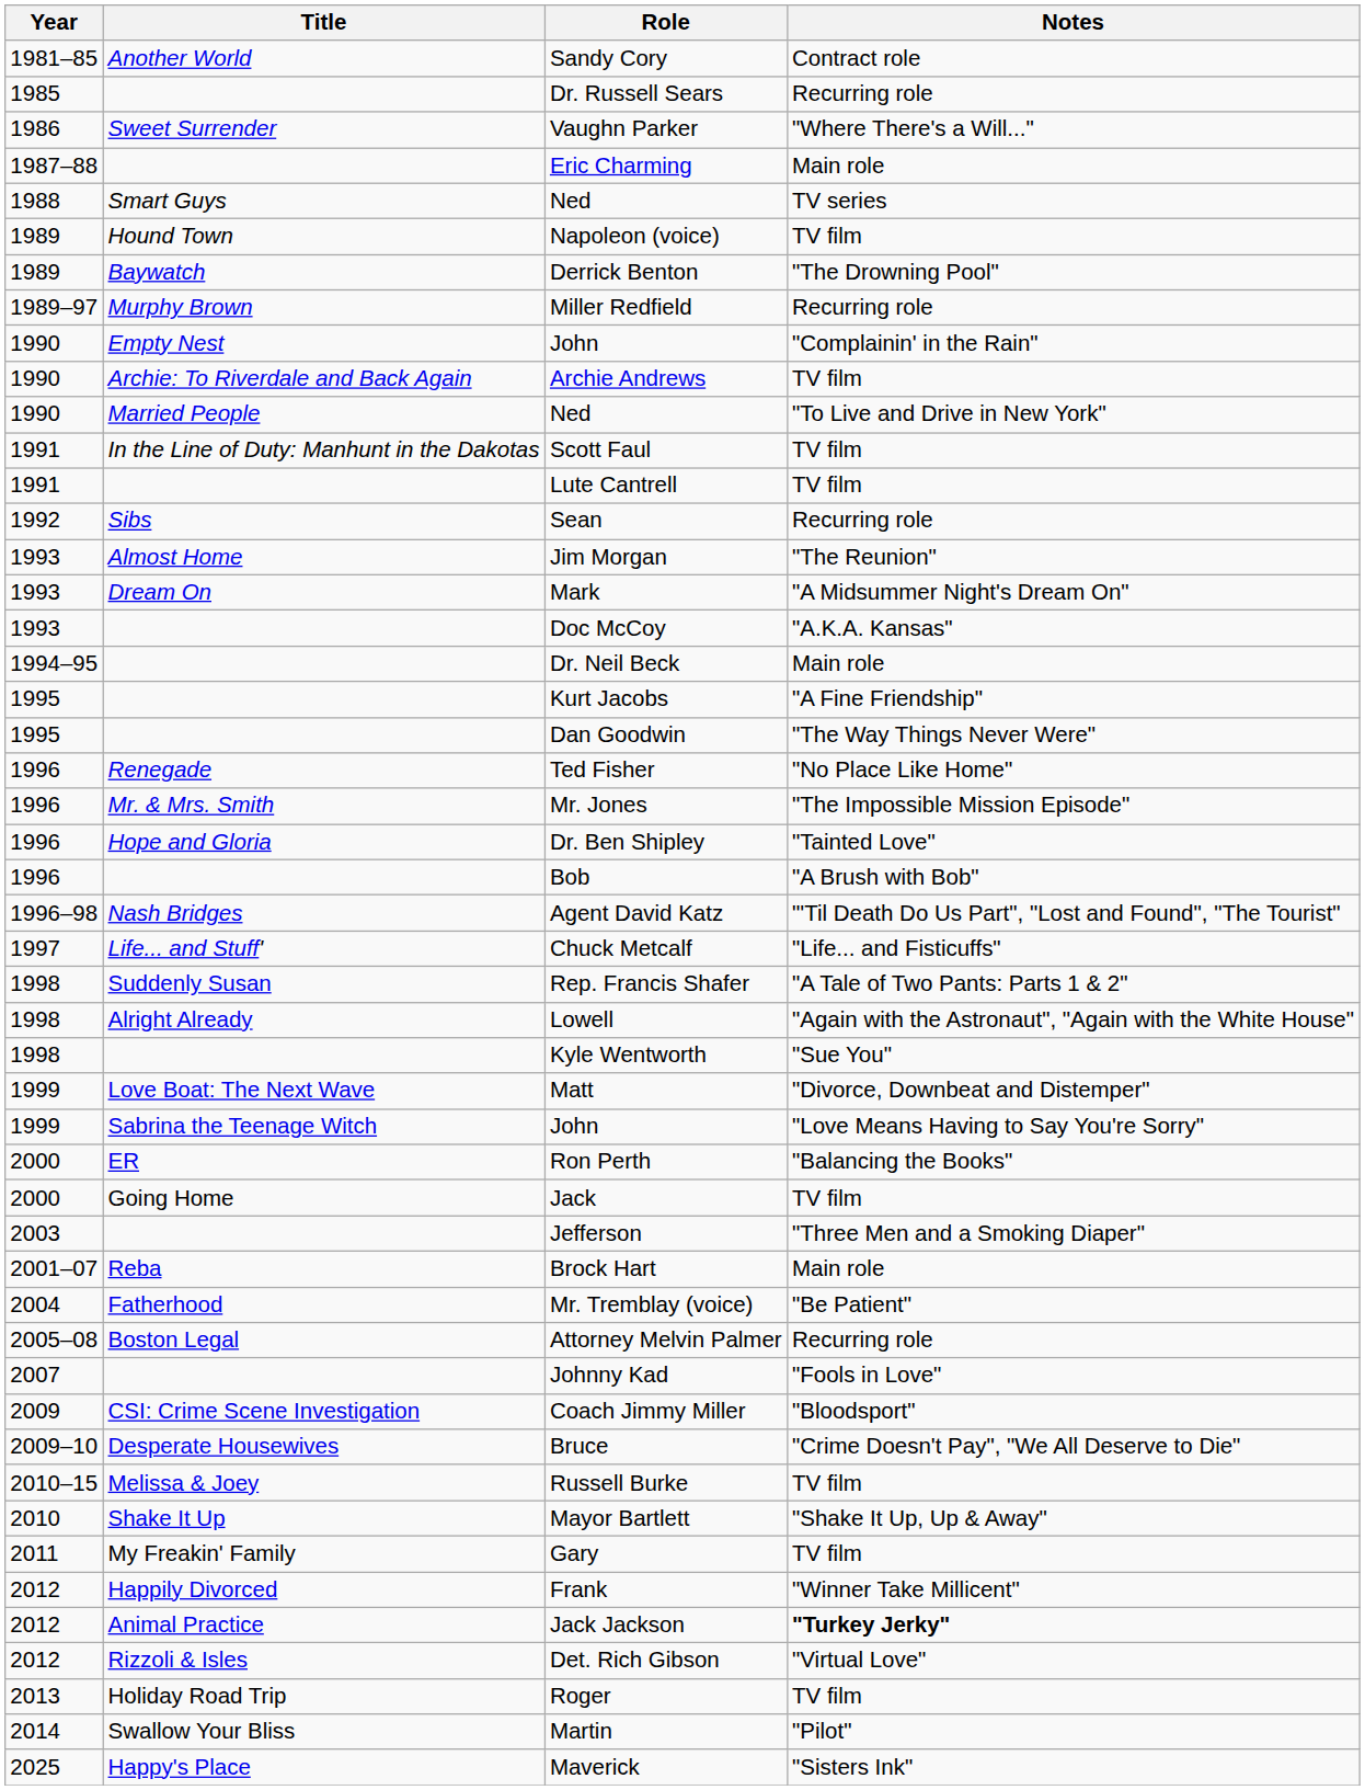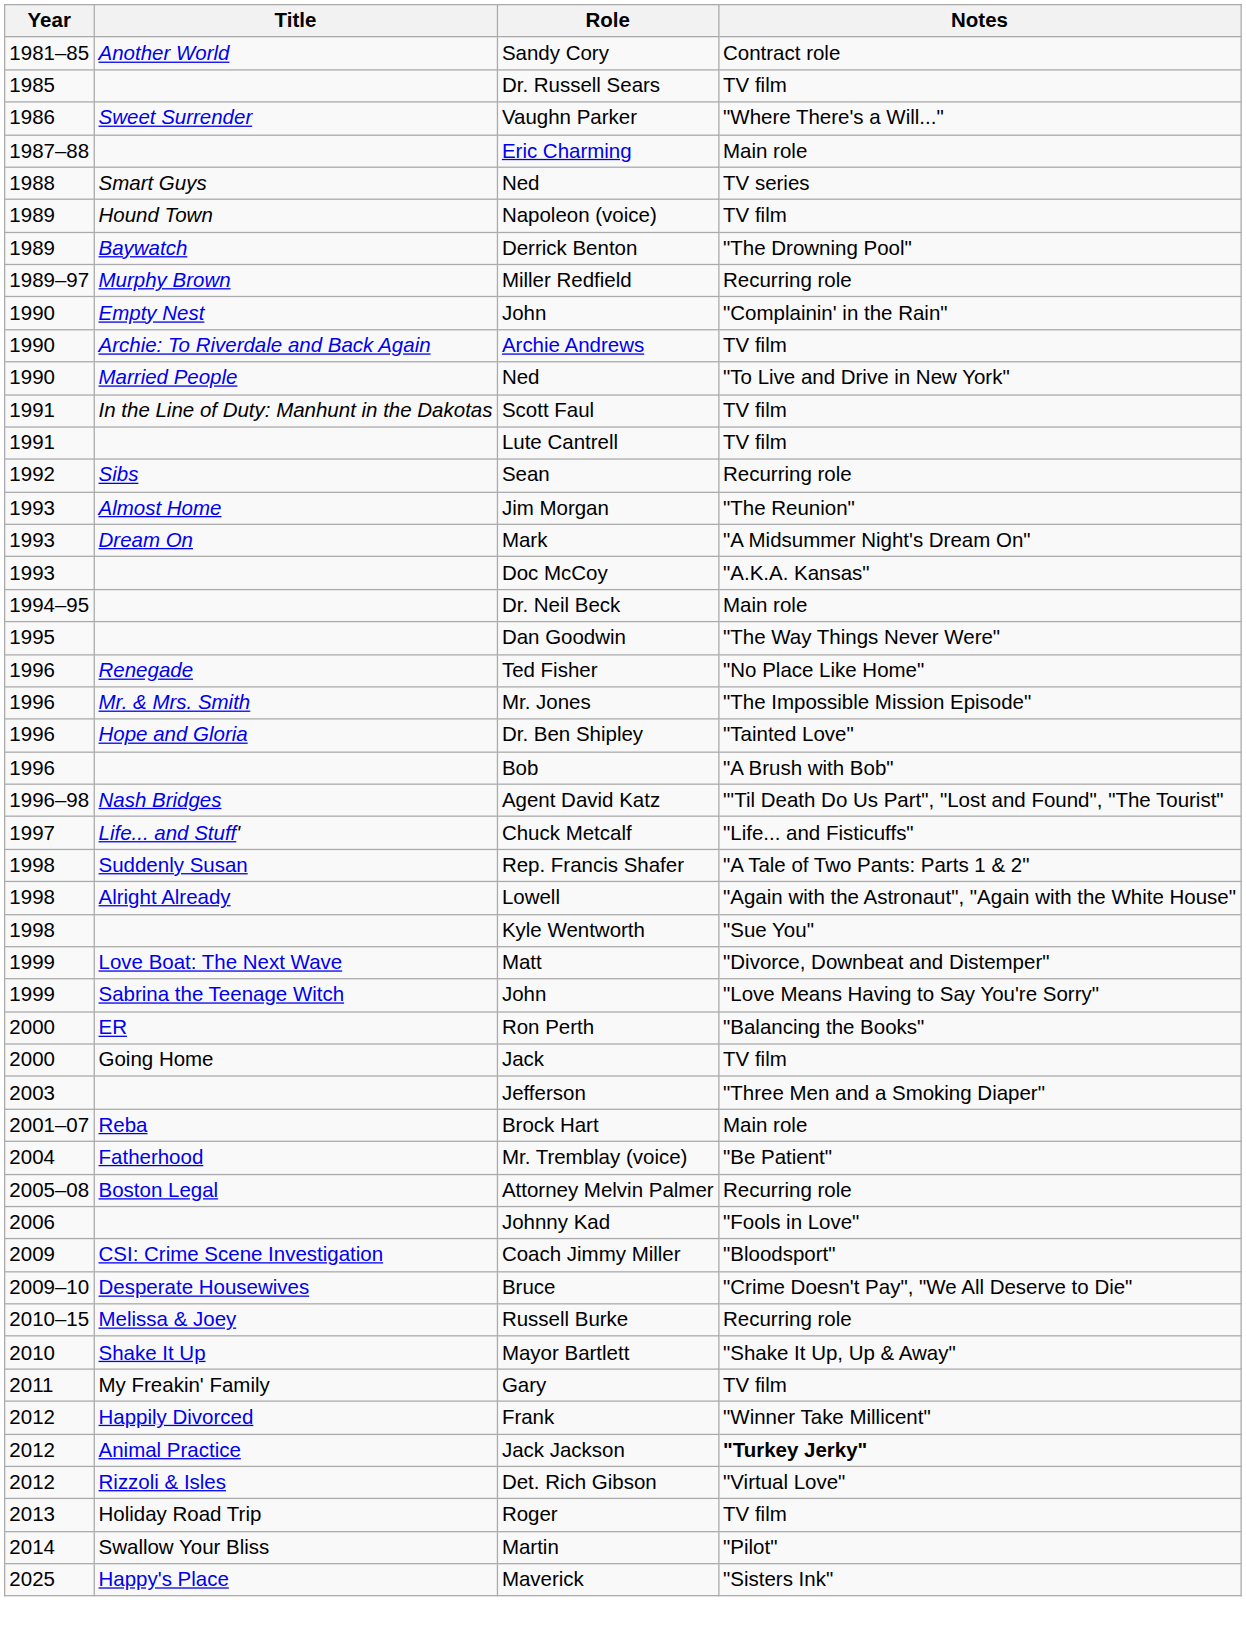Dr. Russell Sears | Notes: Recurring role -> TV film
- row: 1995 | Kurt Jacobs | "A Fine Friendship"
Johnny Kad | Year: 2007 -> 2006
Russell Burke | Notes: TV film -> Recurring role
